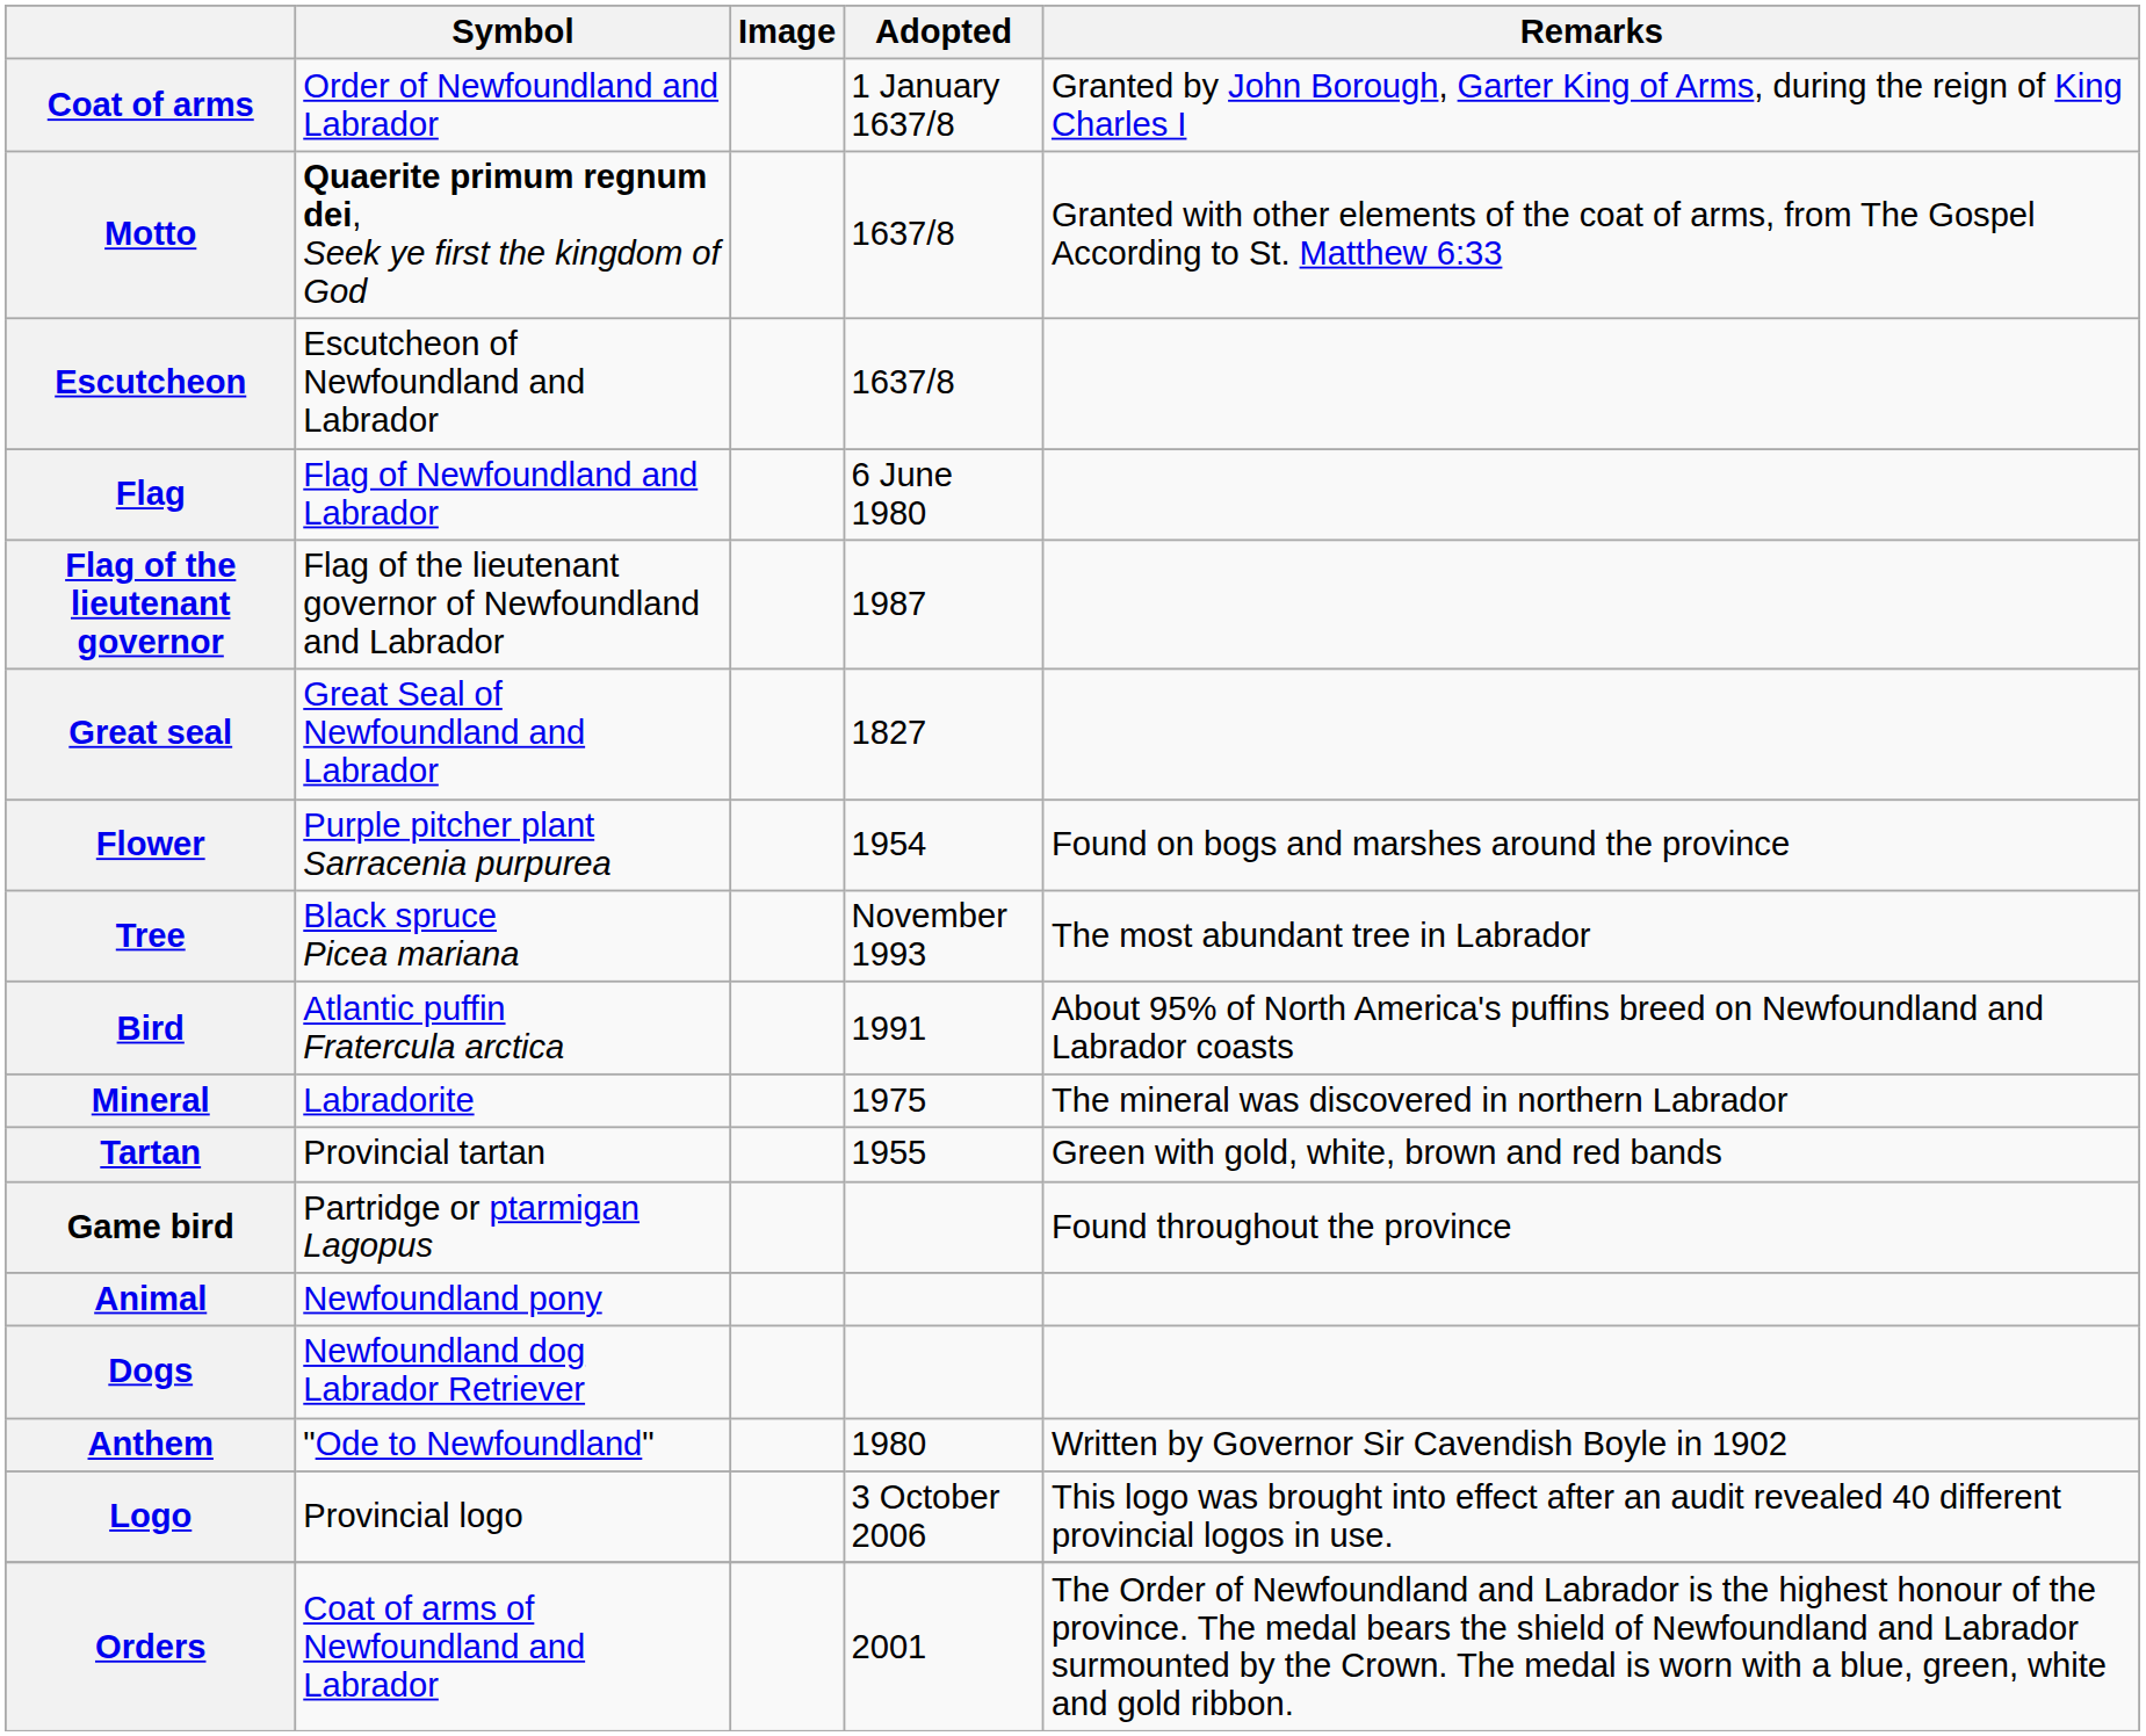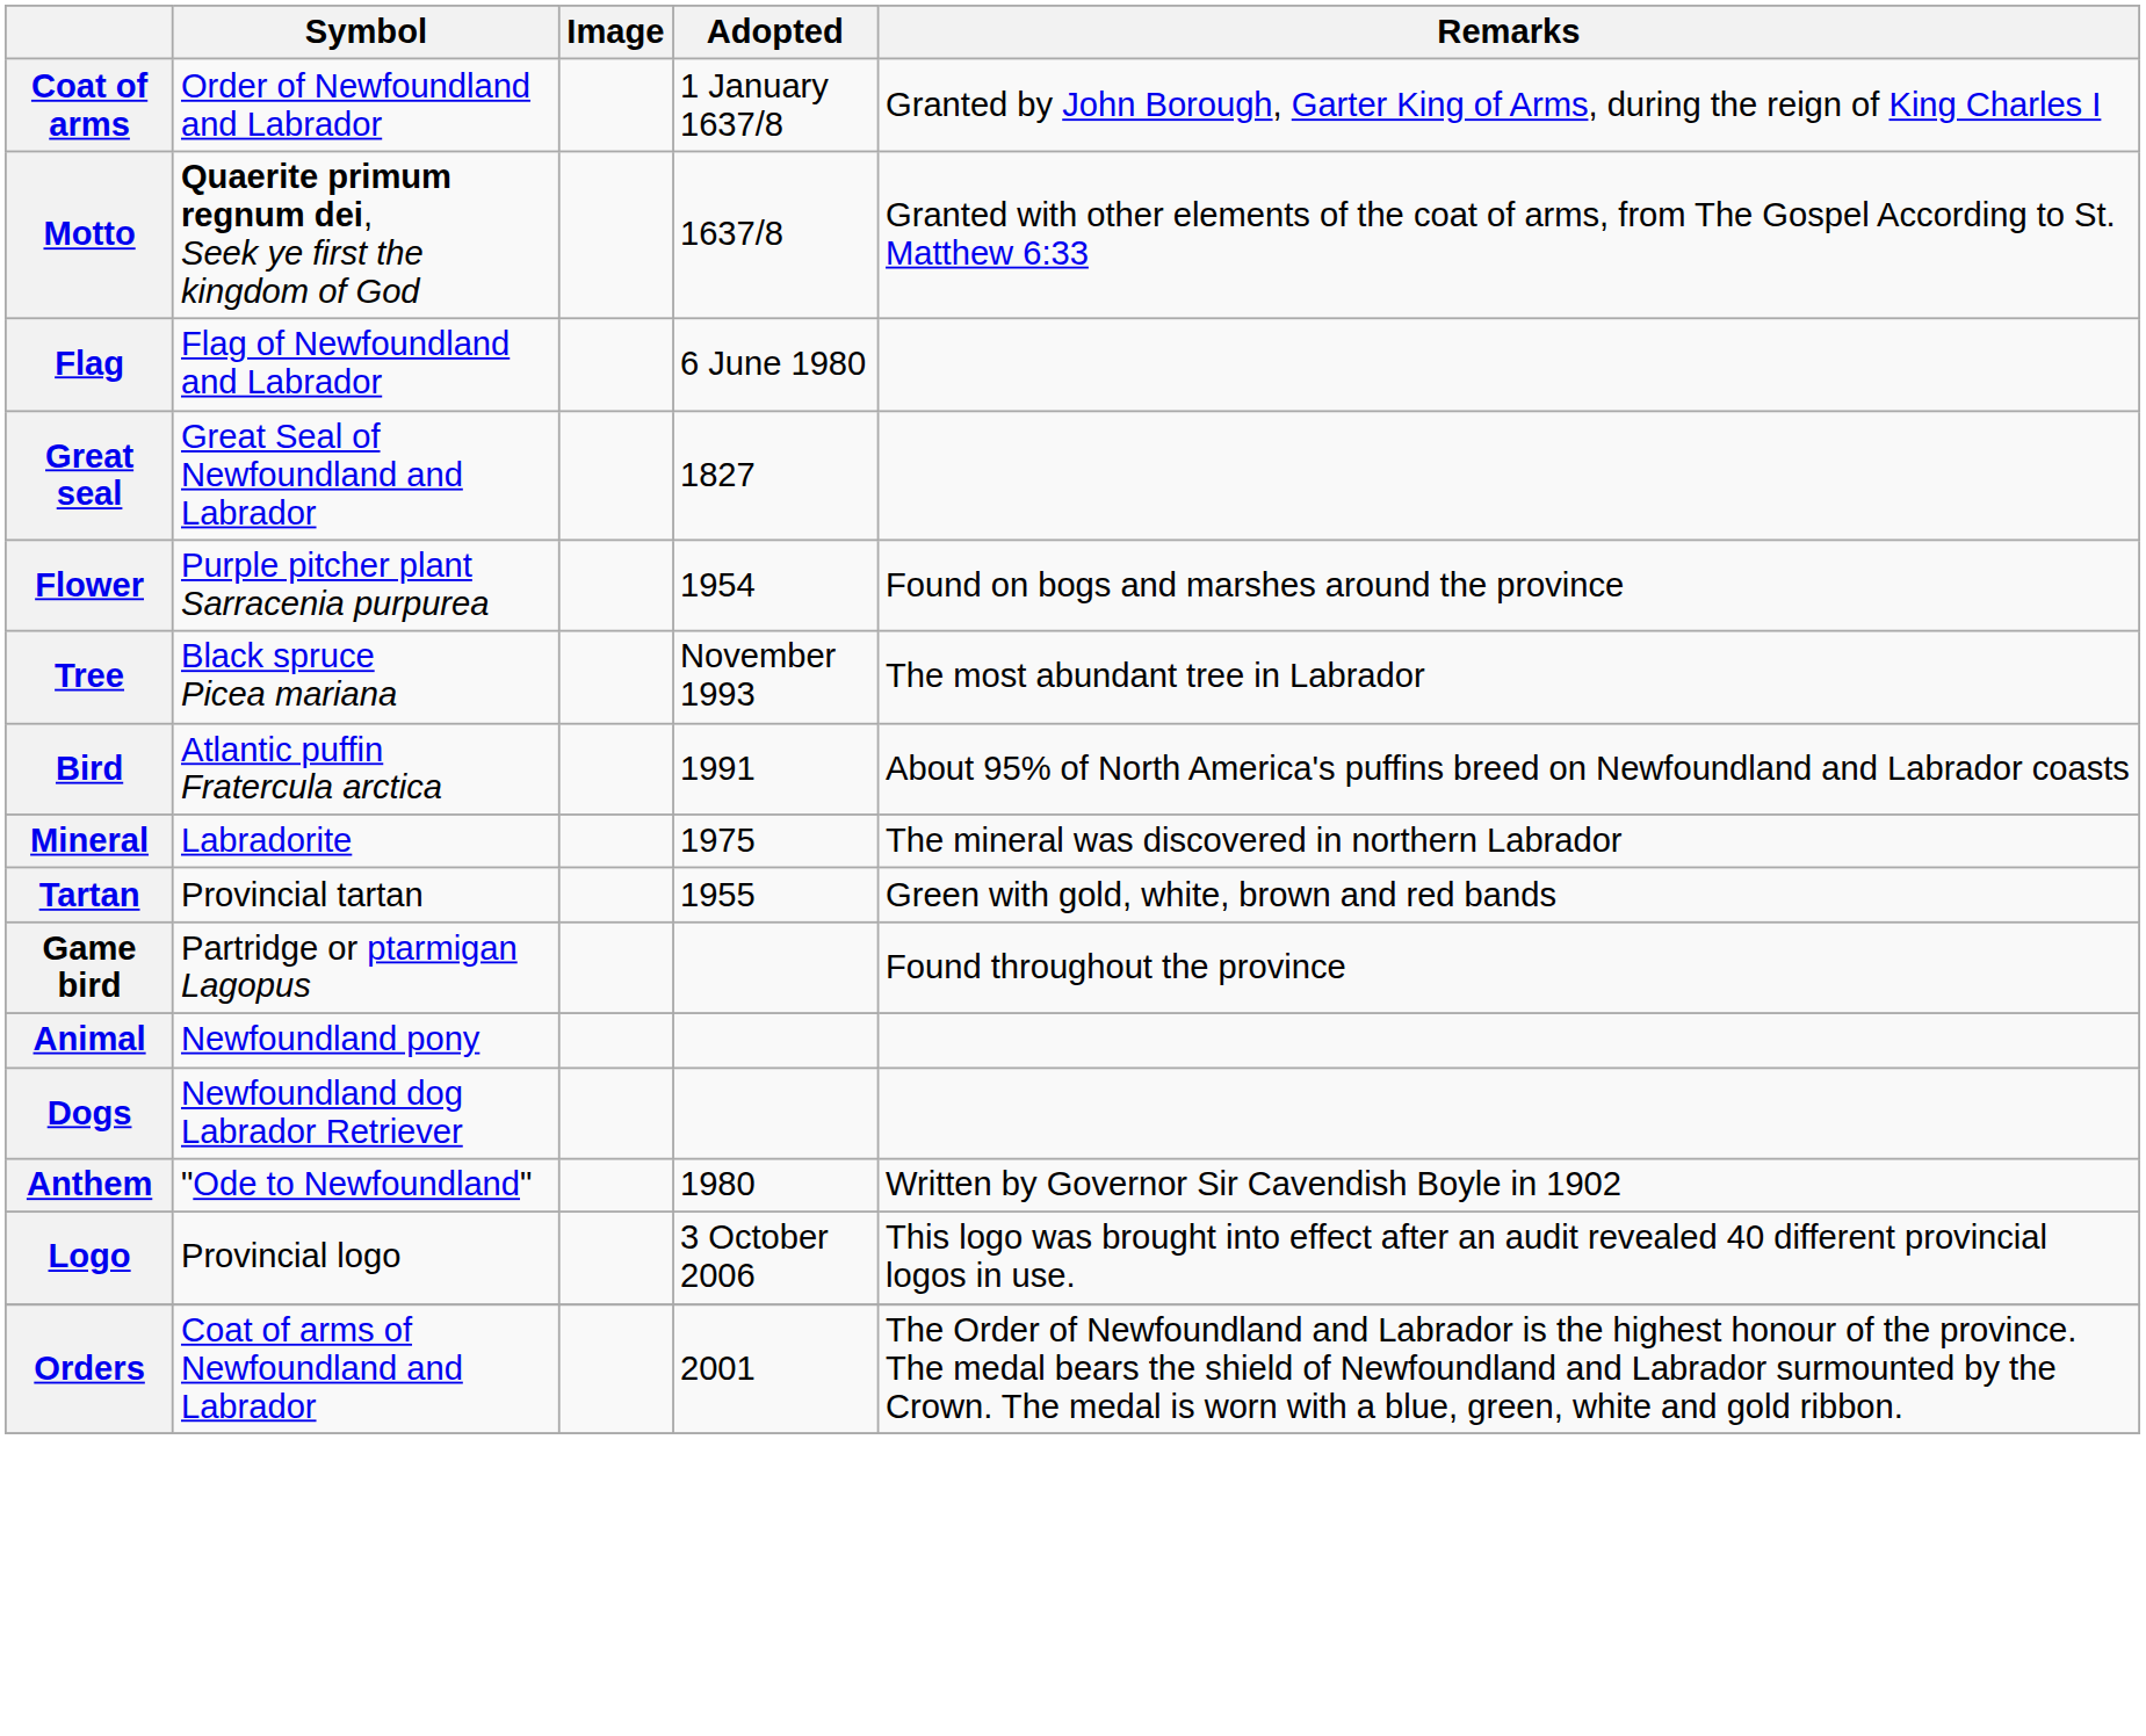- row: Escutcheon | Escutcheon of Newfoundland and Labrador | 1637/8
- row: Flag of the lieutenant governor | Flag of the lieutenant governor of Newfoundland and Labrador | 1987
